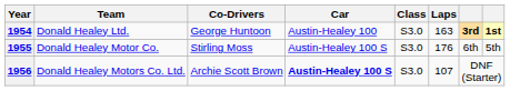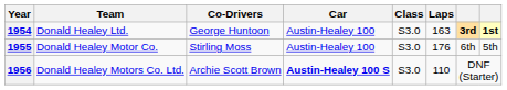1955 | Car: Austin-Healey 100 S -> Austin-Healey 100
1956 | Laps: 107 -> 110
